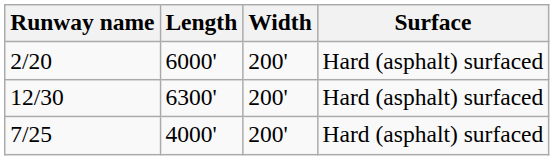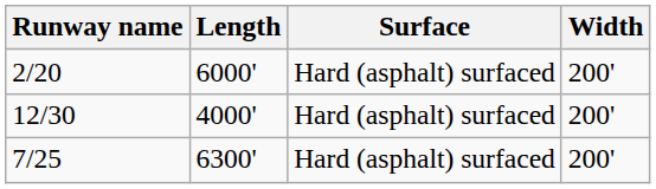columns swapped: Width <-> Surface
12/30 | Length: 6300' -> 4000'
7/25 | Length: 4000' -> 6300'
